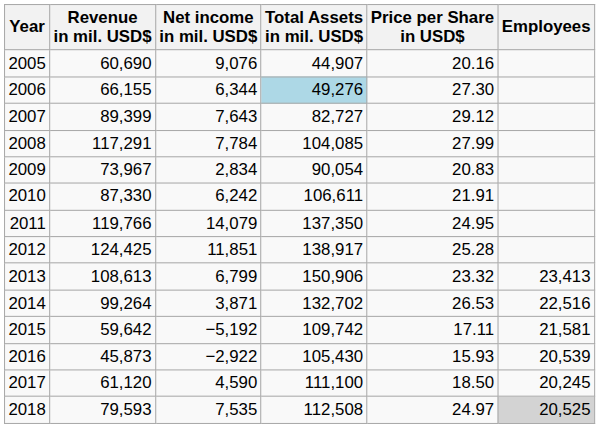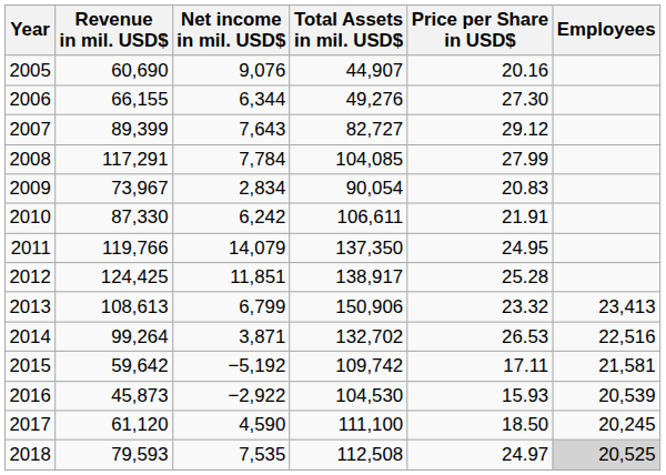2006 | Total Assets in mil. USD$: lightblue background -> no background
2016 | Total Assets in mil. USD$: 105,430 -> 104,530
